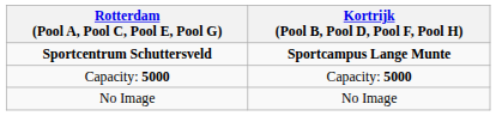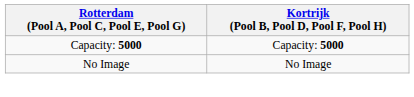- row: Sportcentrum Schuttersveld | Sportcampus Lange Munte
